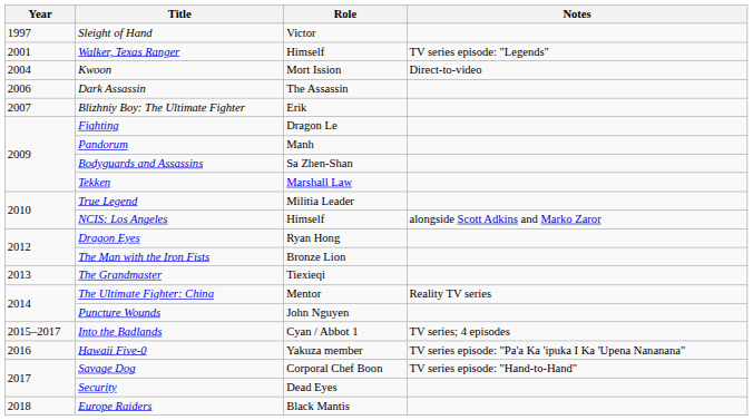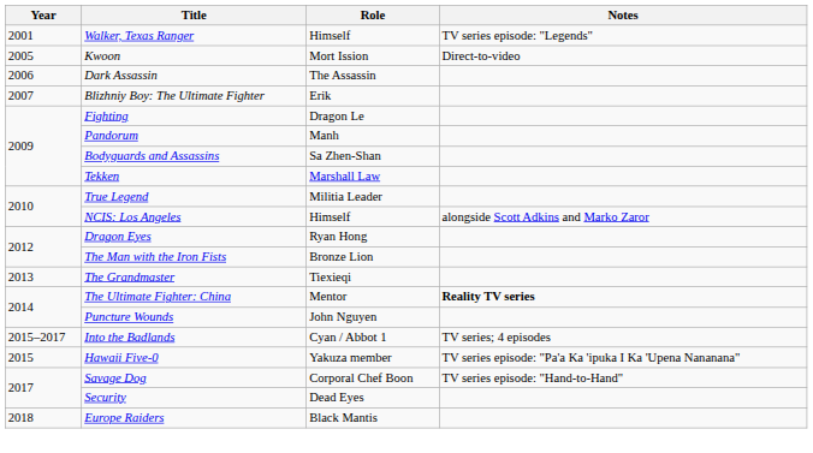- row: 1997 | Sleight of Hand | Victor
Kwoon | Year: 2004 -> 2005
The Ultimate Fighter: China | Notes: normal -> bold
Hawaii Five-0 | Year: 2016 -> 2015
